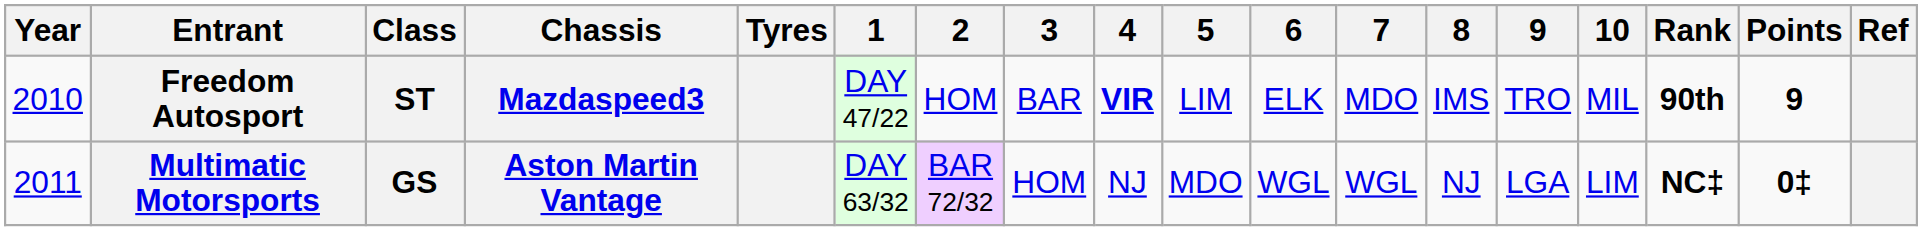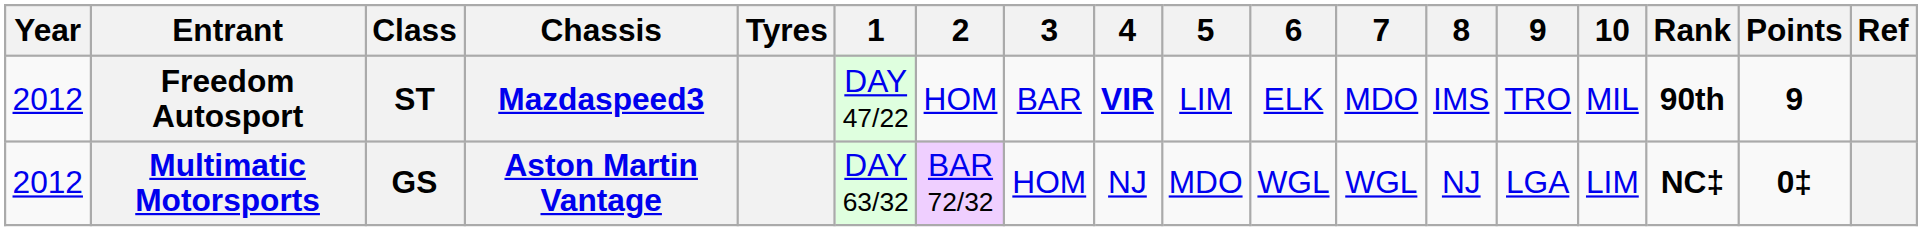Freedom Autosport | Year: 2010 -> 2012
Multimatic Motorsports | Year: 2011 -> 2012
